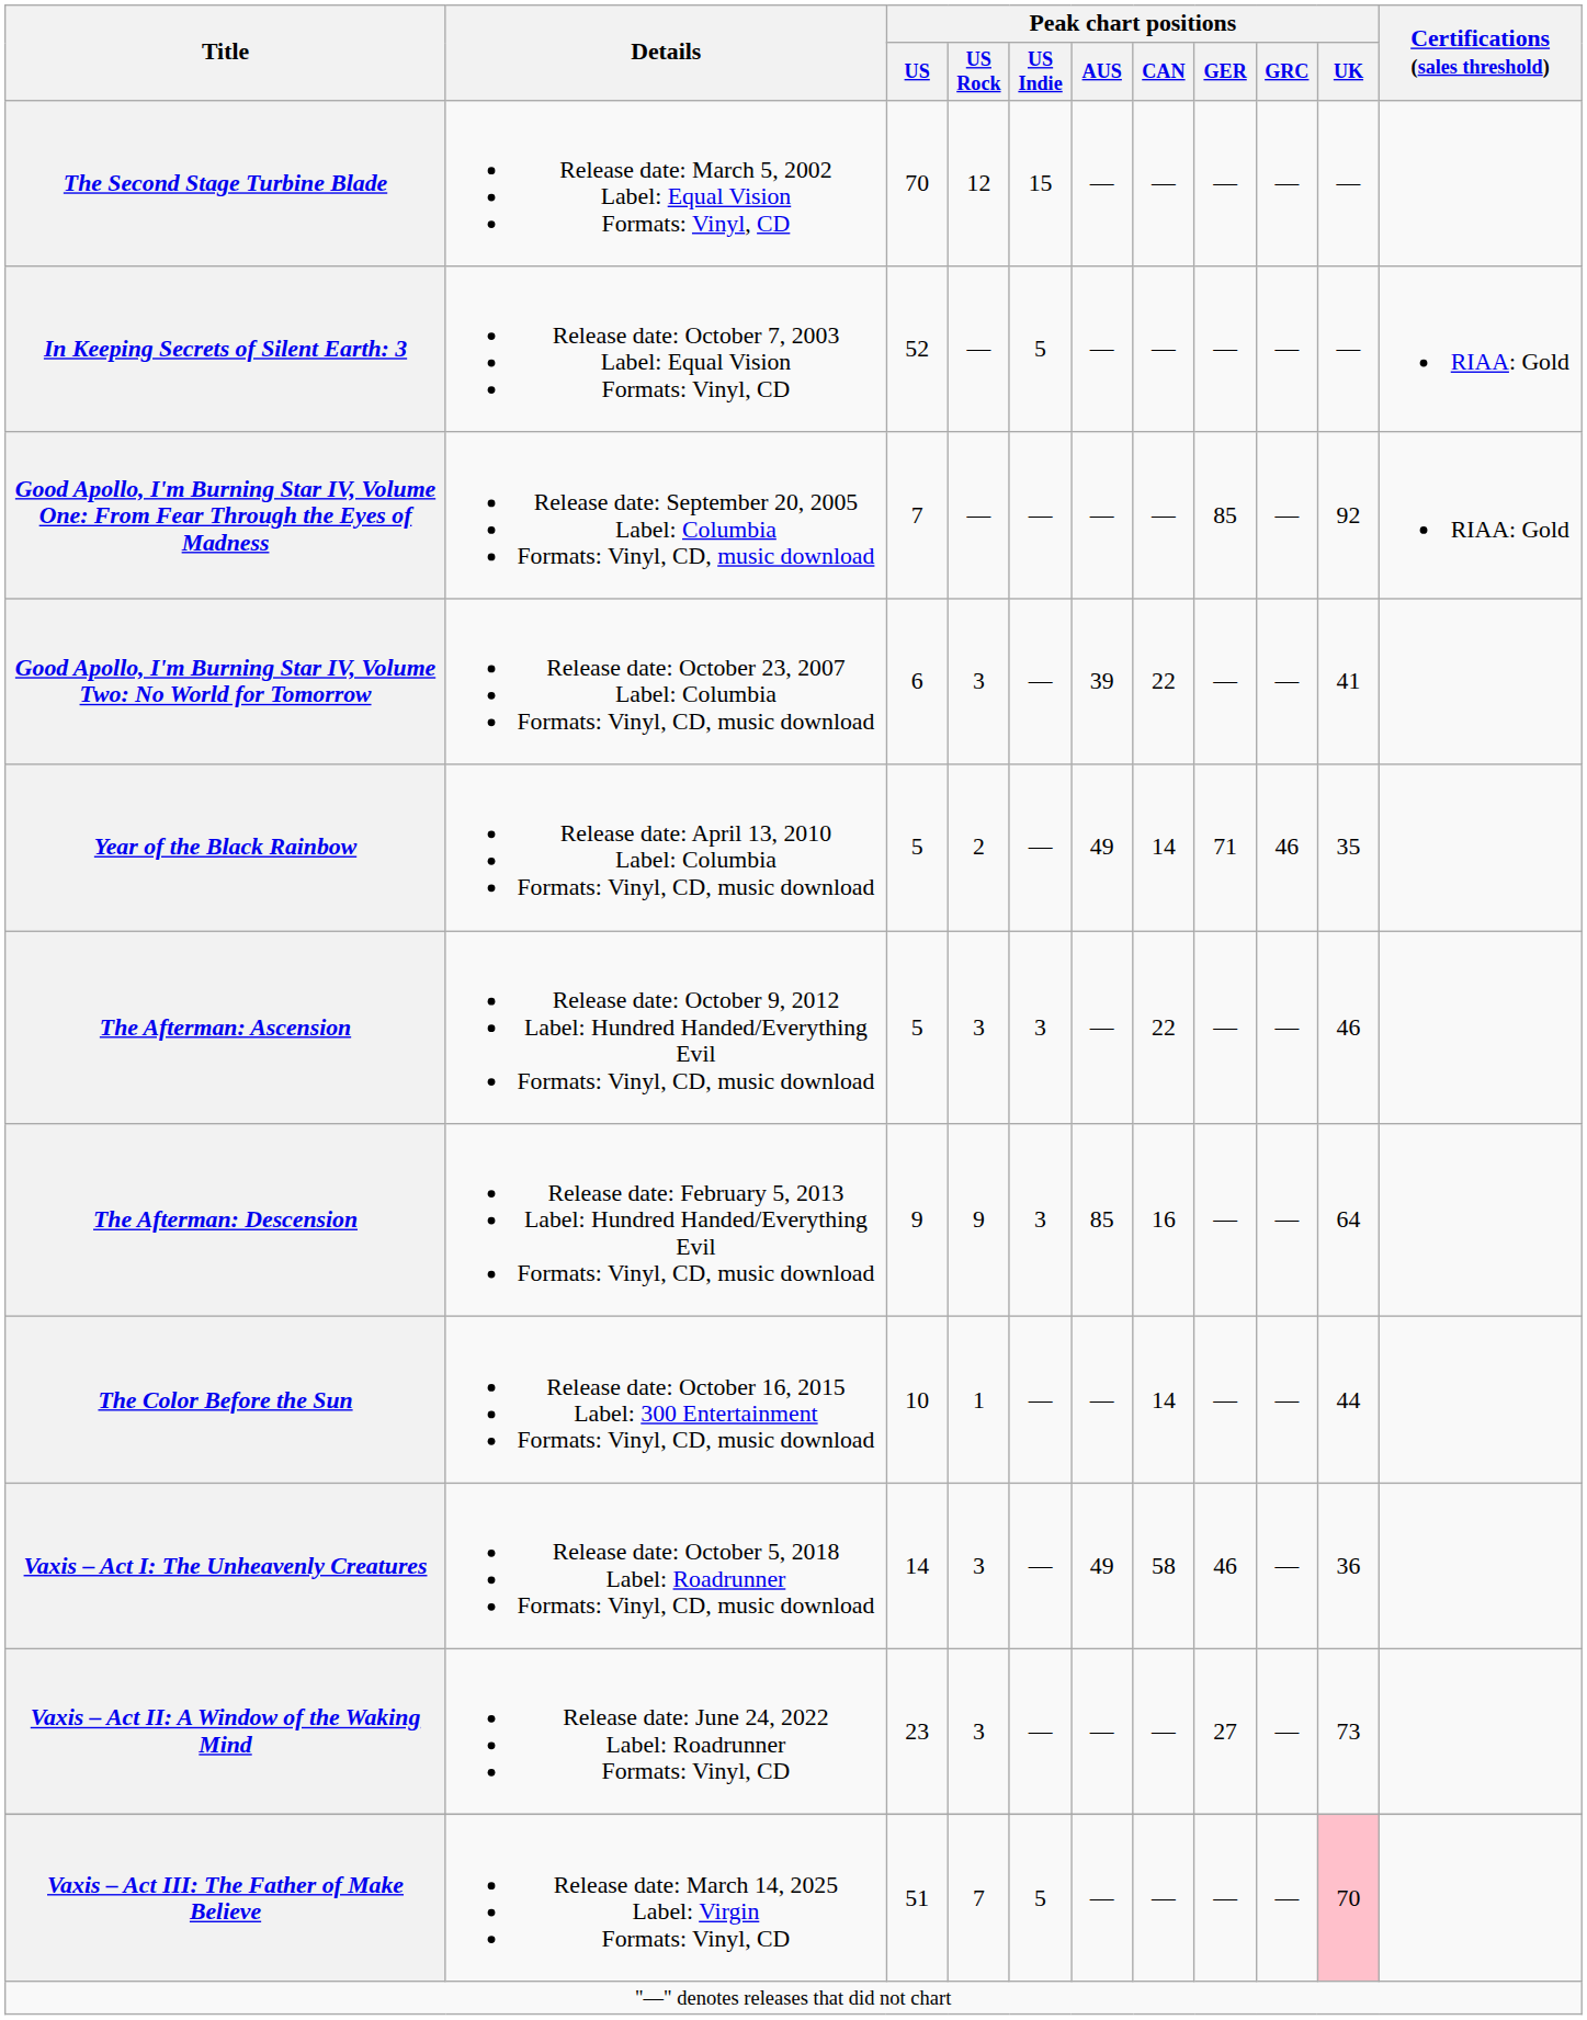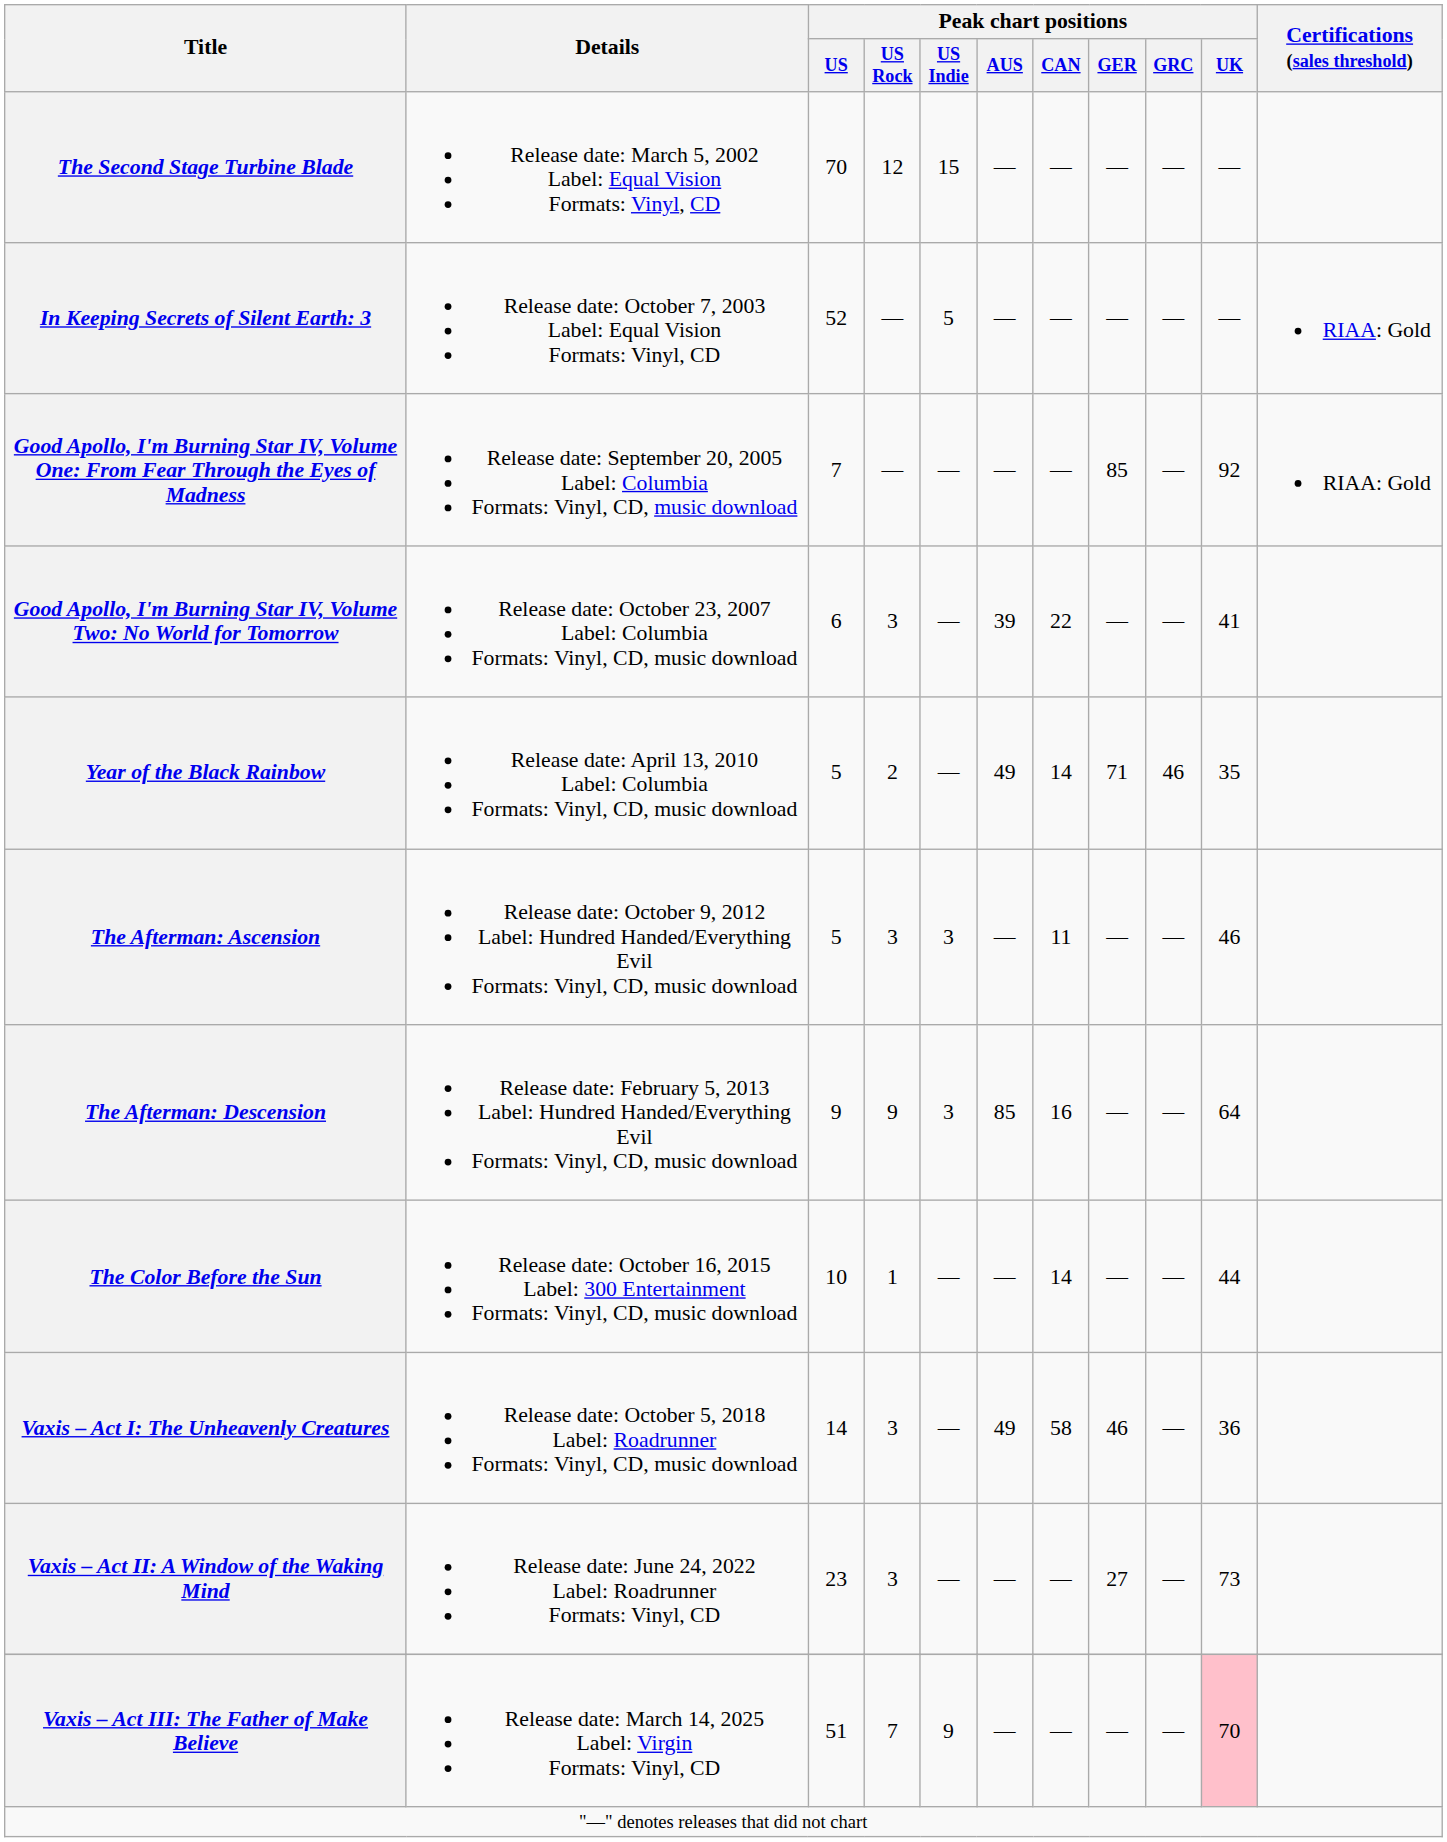The Afterman: Ascension | Peak chart positions / CAN: 22 -> 11
Vaxis – Act III: The Father of Make Believe | Peak chart positions / US Indie: 5 -> 9
